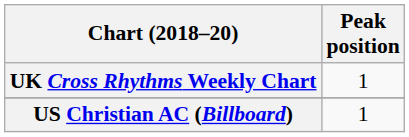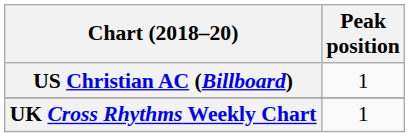rows swapped: UK Cross Rhythms Weekly Chart <-> US Christian AC (Billboard)
